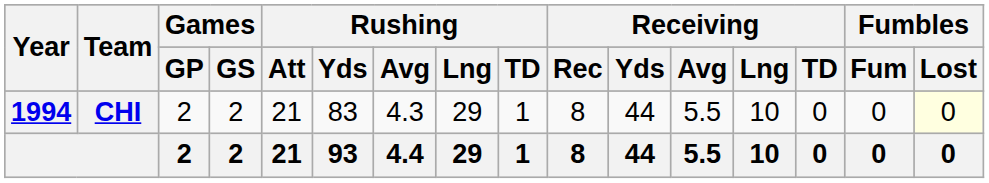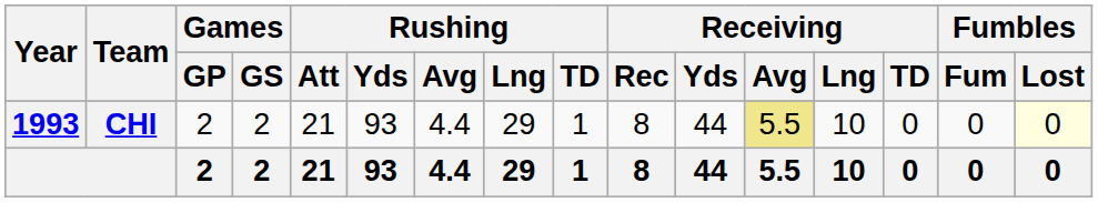CHI | Year: 1994 -> 1993
CHI | Rushing / Yds: 83 -> 93
CHI | Rushing / Avg: 4.3 -> 4.4
CHI | Receiving / Avg: no background -> khaki background
